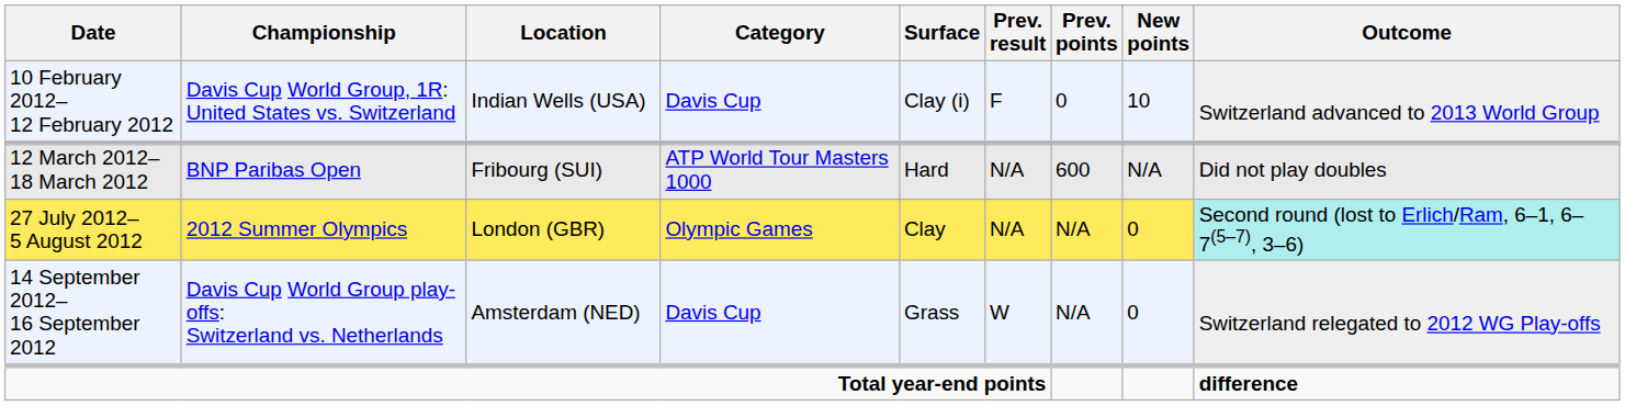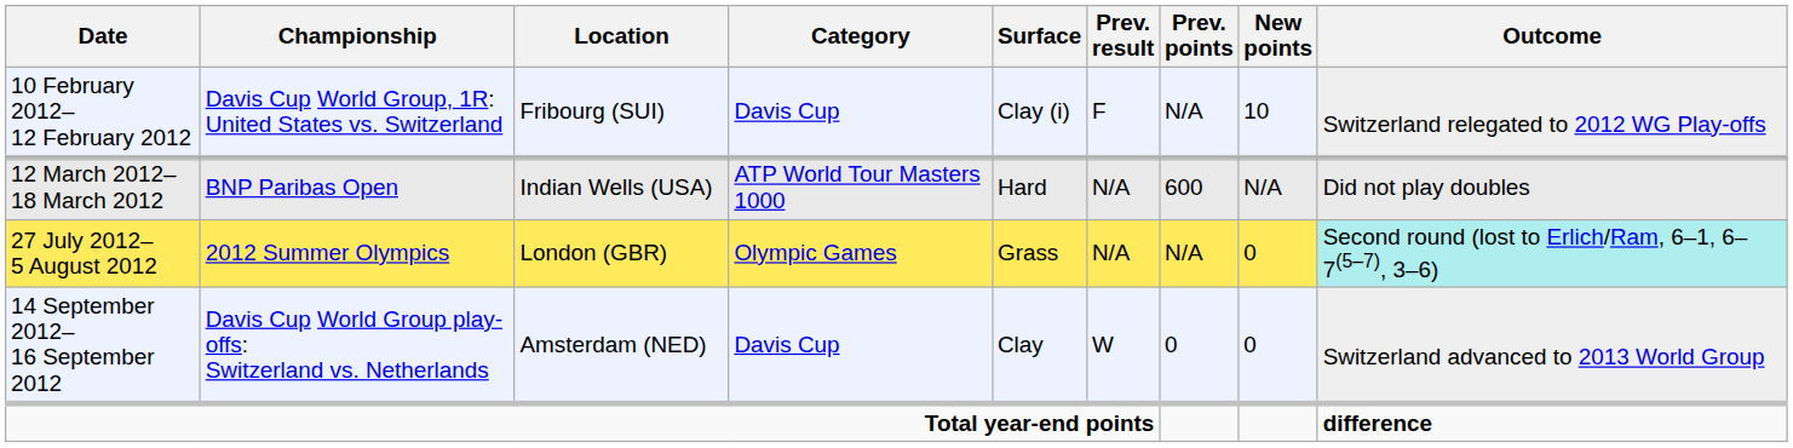10 February 2012– 12 February 2012 | Location: Indian Wells (USA) -> Fribourg (SUI)
10 February 2012– 12 February 2012 | Prev. points: 0 -> N/A
10 February 2012– 12 February 2012 | Outcome: Switzerland advanced to 2013 World Group -> Switzerland relegated to 2012 WG Play-offs
12 March 2012– 18 March 2012 | Location: Fribourg (SUI) -> Indian Wells (USA)
27 July 2012– 5 August 2012 | Surface: Clay -> Grass
14 September 2012– 16 September 2012 | Surface: Grass -> Clay
14 September 2012– 16 September 2012 | Prev. points: N/A -> 0
14 September 2012– 16 September 2012 | Outcome: Switzerland relegated to 2012 WG Play-offs -> Switzerland advanced to 2013 World Group
